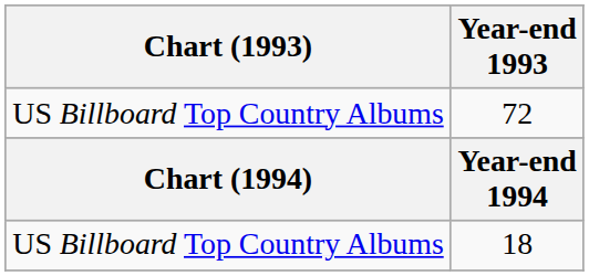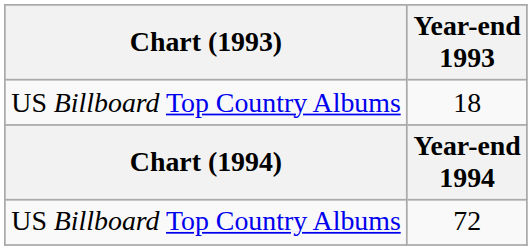rows swapped: 72 <-> 18
